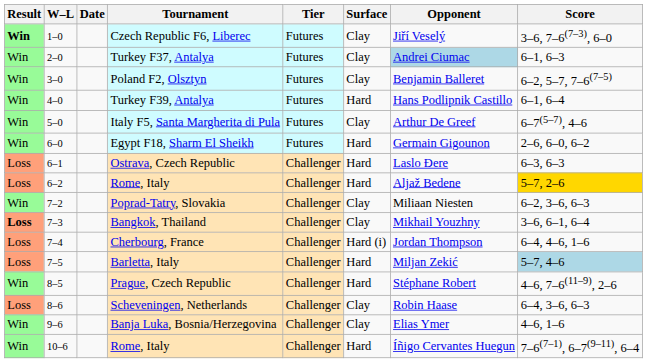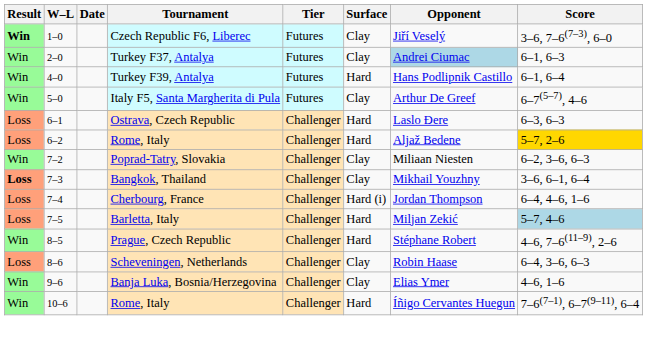- row: Win | 3–0 | Poland F2, Olsztyn | Futures | Clay | Benjamin Balleret | 6–2, 5–7, 7–6(7–5)
- row: Win | 6–0 | Egypt F18, Sharm El Sheikh | Futures | Hard | Germain Gigounon | 2–6, 6–0, 6–2
